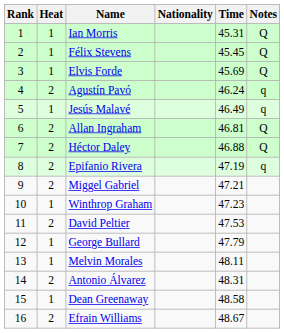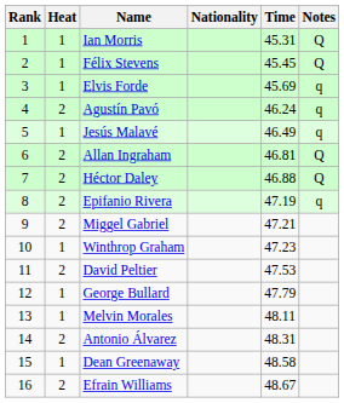Elvis Forde | Notes: Q -> q
